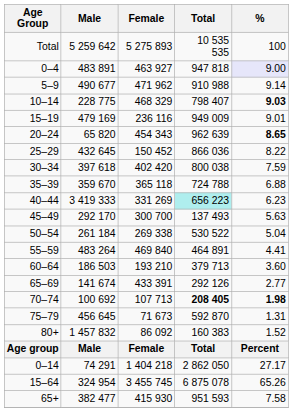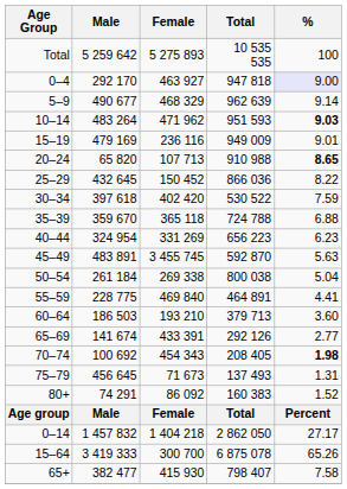0–4 | Male: 483 891 -> 292 170
5–9 | Female: 471 962 -> 468 329
5–9 | Total: 910 988 -> 962 639
10–14 | Male: 228 775 -> 483 264
10–14 | Female: 468 329 -> 471 962
10–14 | Total: 798 407 -> 951 593
20–24 | Female: 454 343 -> 107 713
20–24 | Total: 962 639 -> 910 988
30–34 | Total: 800 038 -> 530 522
40–44 | Male: 3 419 333 -> 324 954
40–44 | Total: paleturquoise background -> no background
45–49 | Male: 292 170 -> 483 891
45–49 | Female: 300 700 -> 3 455 745
45–49 | Total: 137 493 -> 592 870
50–54 | Total: 530 522 -> 800 038
55–59 | Male: 483 264 -> 228 775
70–74 | Female: 107 713 -> 454 343
70–74 | Total: bold -> normal
75–79 | Total: 592 870 -> 137 493
80+ | Male: 1 457 832 -> 74 291
0–14 | Male: 74 291 -> 1 457 832
15–64 | Male: 324 954 -> 3 419 333
15–64 | Female: 3 455 745 -> 300 700
65+ | Total: 951 593 -> 798 407
